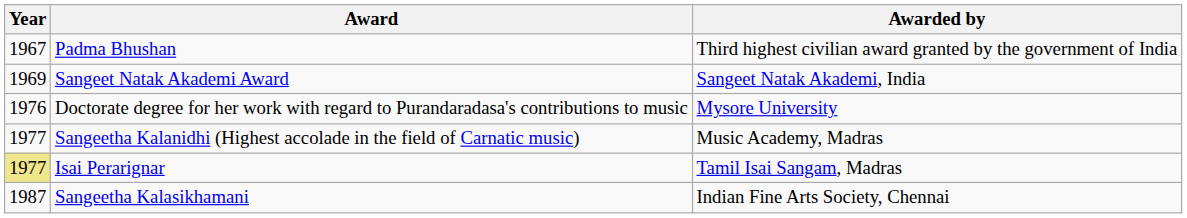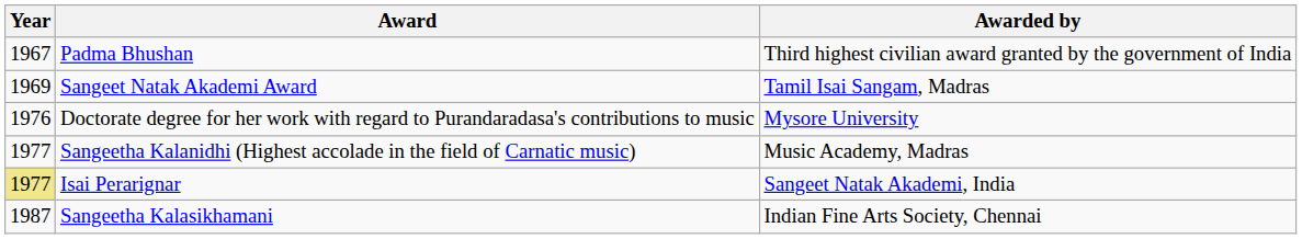Sangeet Natak Akademi Award | Awarded by: Sangeet Natak Akademi, India -> Tamil Isai Sangam, Madras
Isai Perarignar | Awarded by: Tamil Isai Sangam, Madras -> Sangeet Natak Akademi, India
